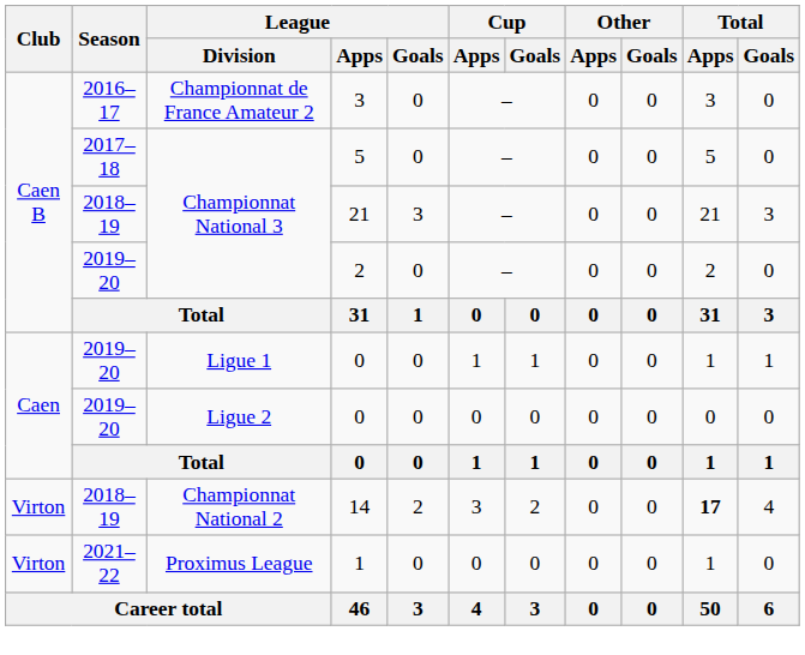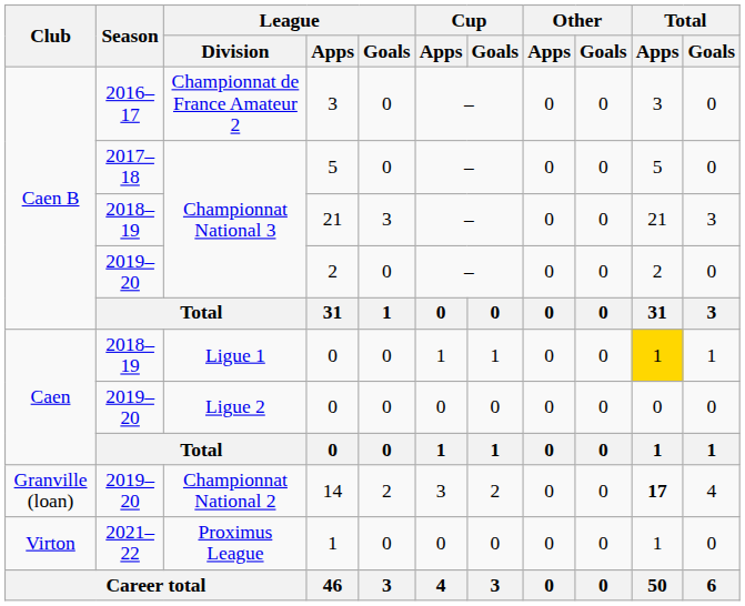Ligue 1 / 0 | Season: 2019–20 -> 2018–19
Ligue 1 / 0 | Total / Apps: no background -> gold background
14 | Club: Virton -> Granville (loan)
14 | Season: 2018–19 -> 2019–20
